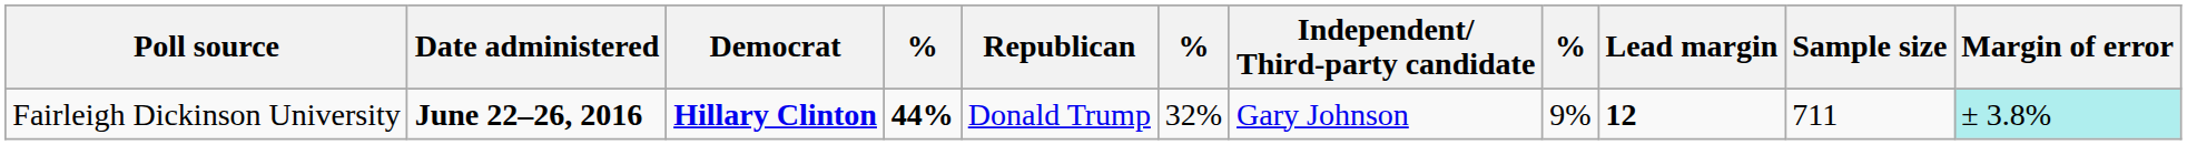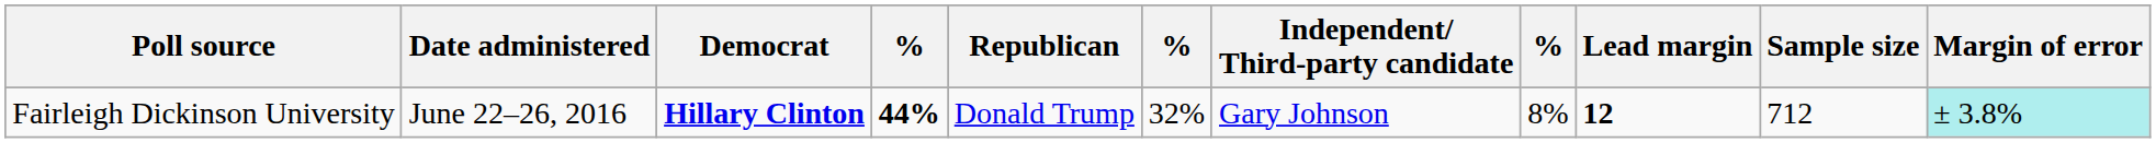Fairleigh Dickinson University | Date administered: bold -> normal
Fairleigh Dickinson University | column 8: 9% -> 8%
Fairleigh Dickinson University | Sample size: 711 -> 712
